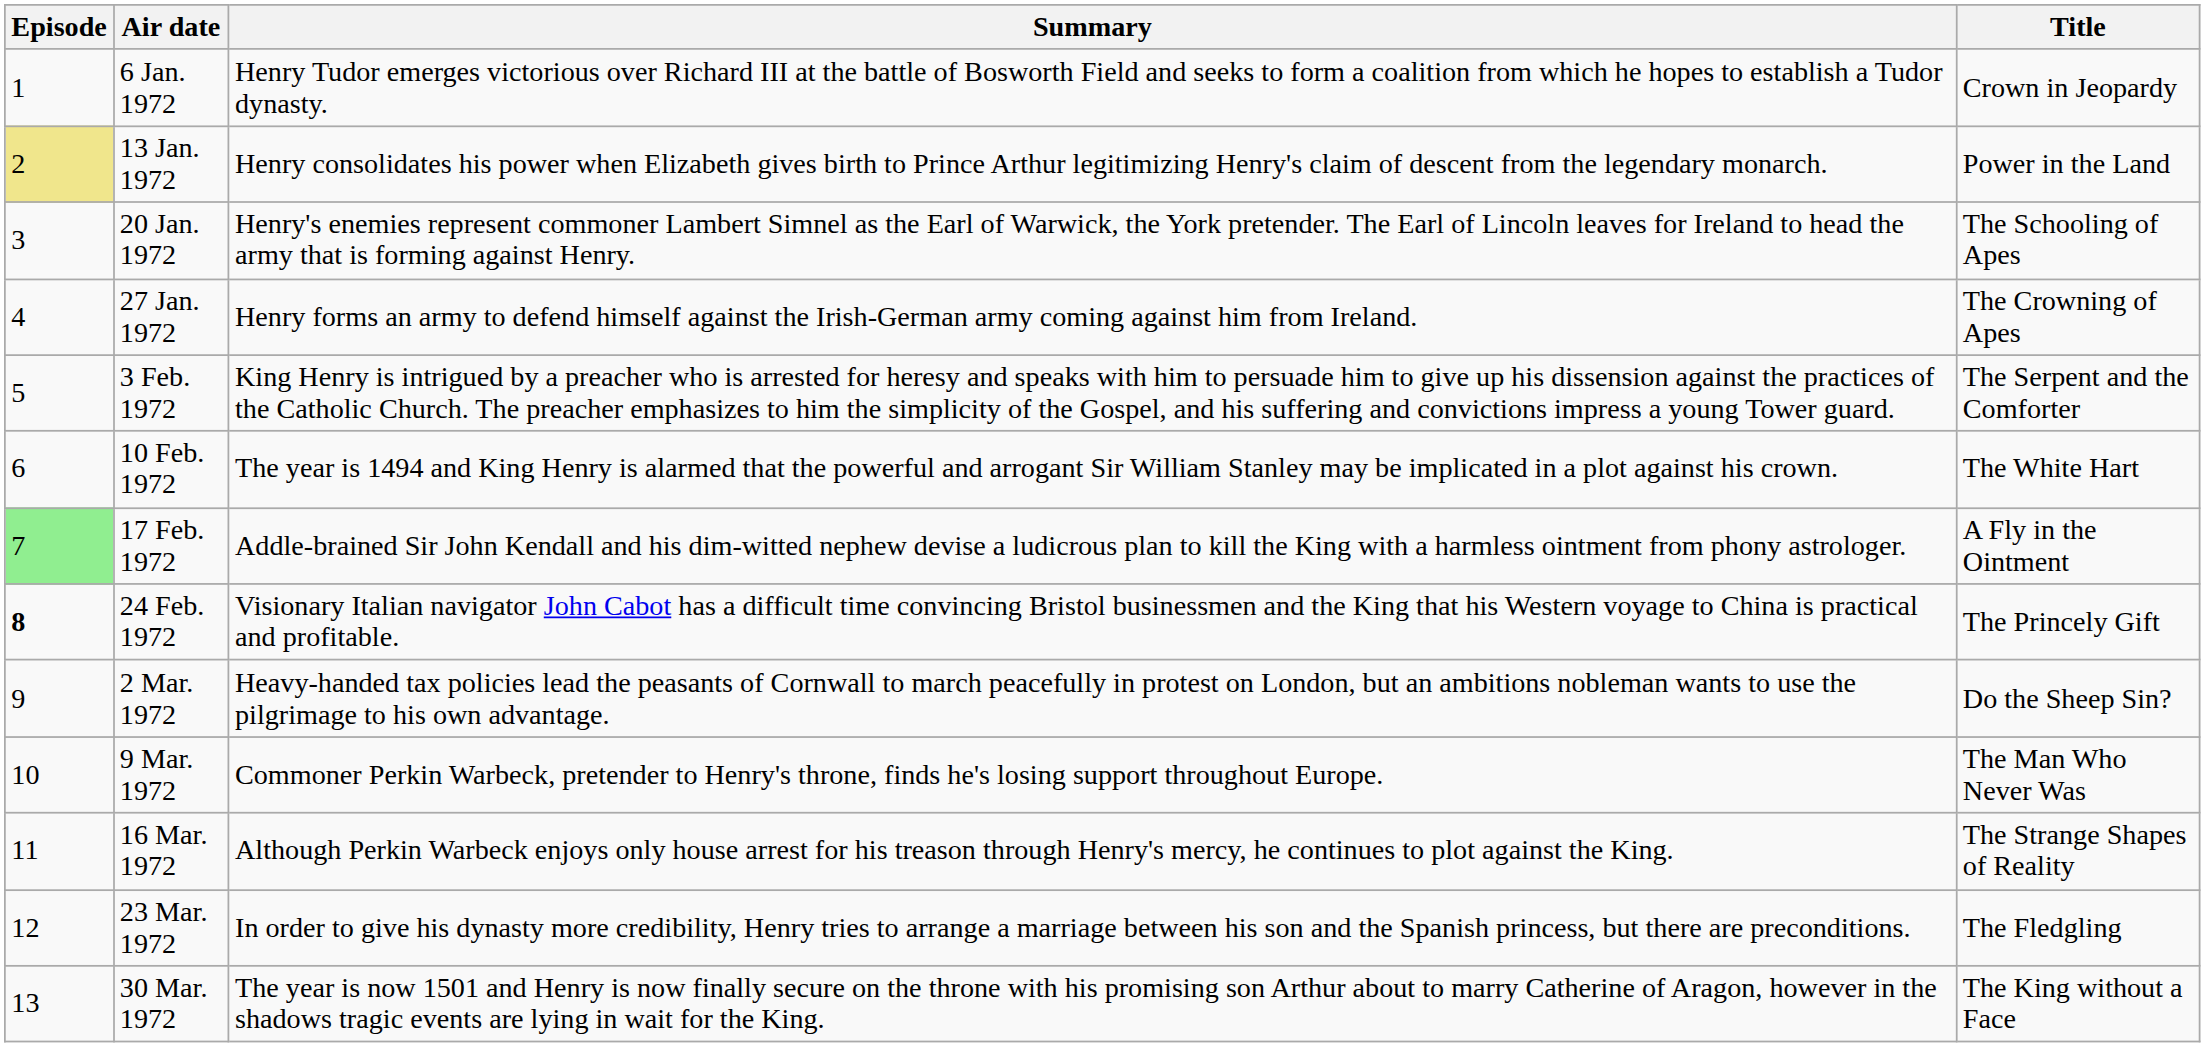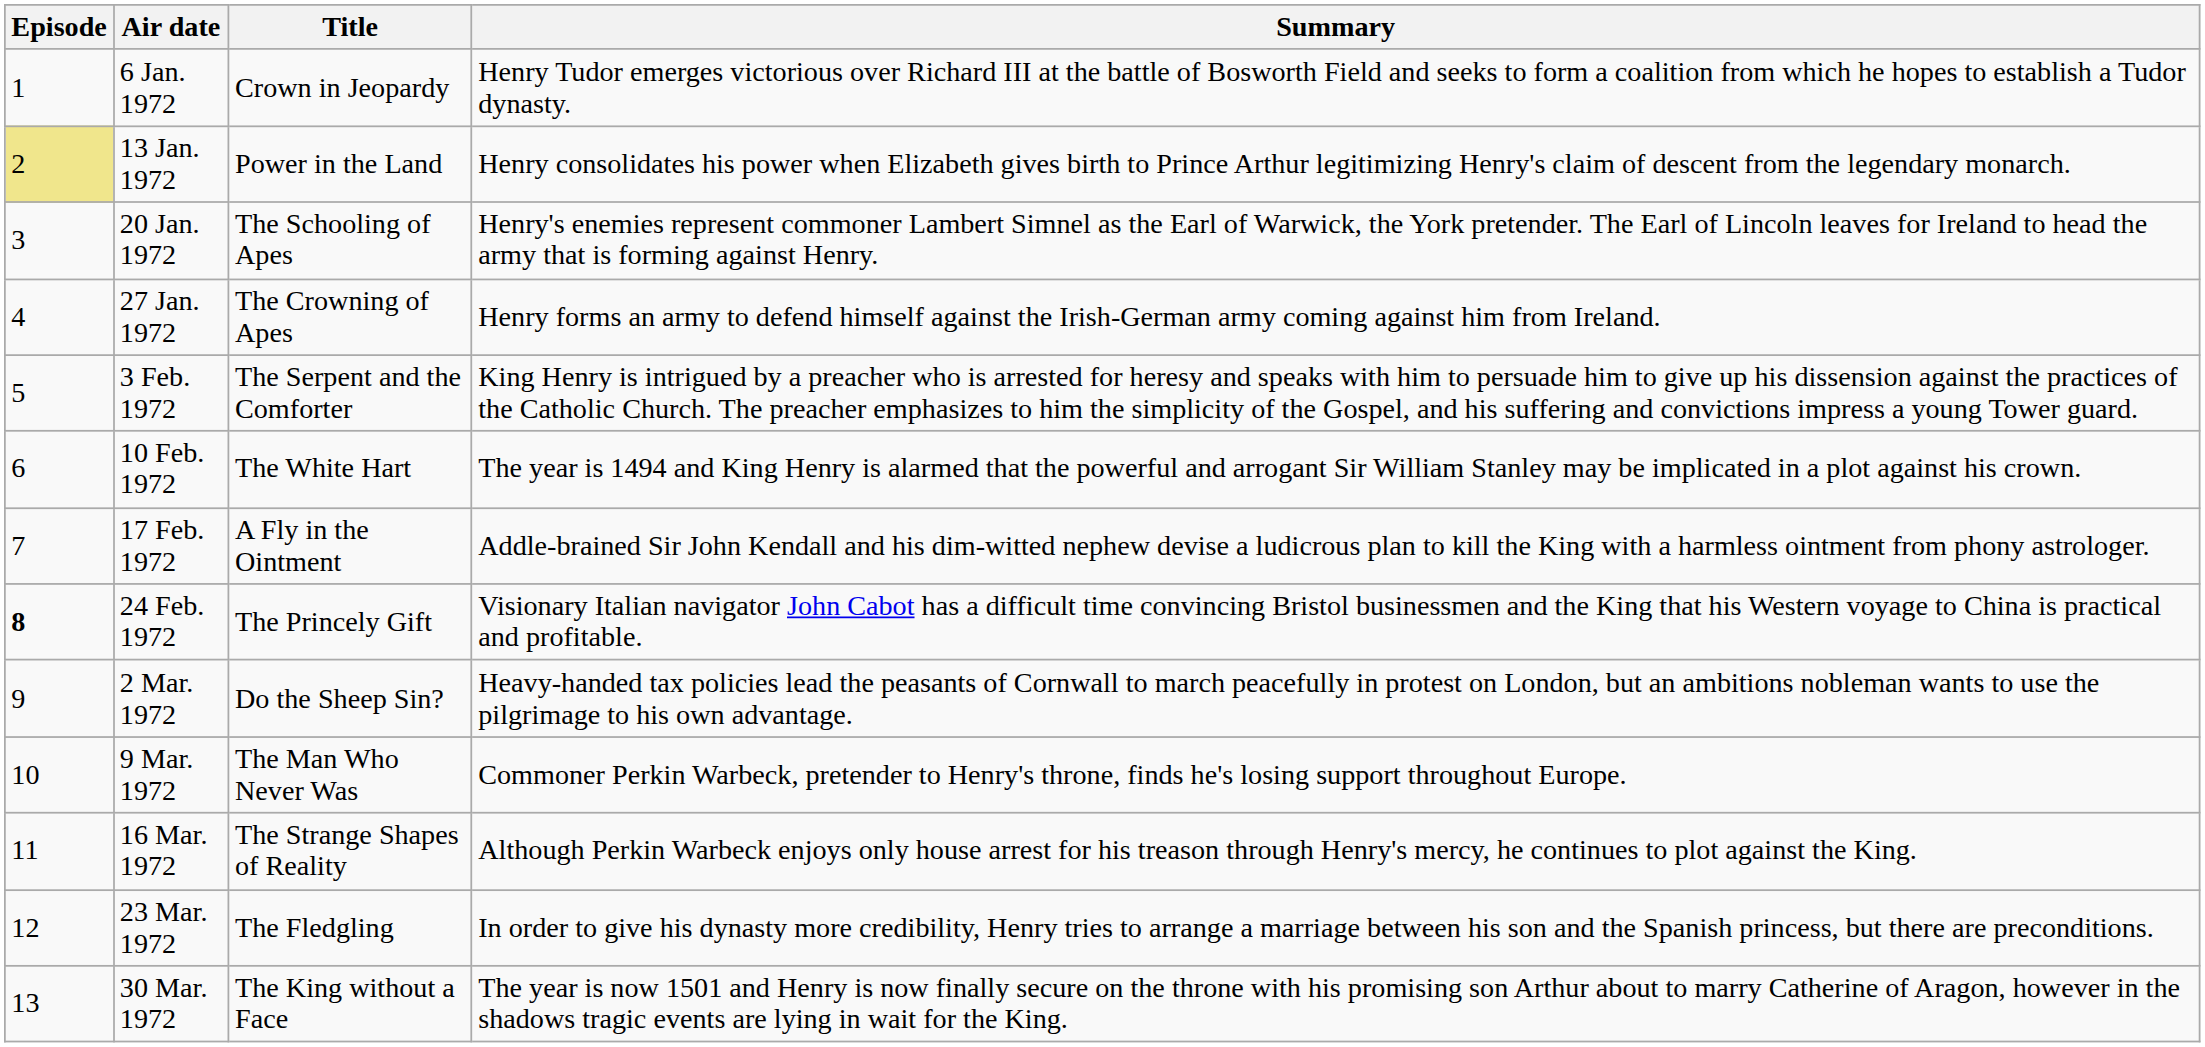columns swapped: Title <-> Summary
17 Feb. 1972 | Episode: lightgreen background -> no background
